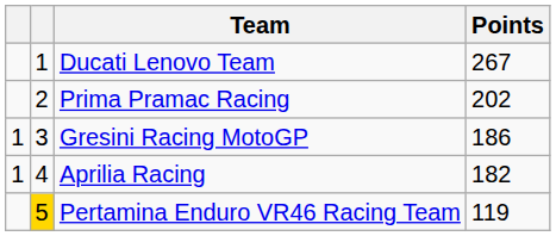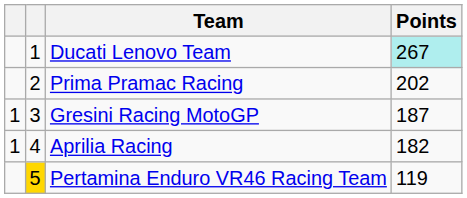Ducati Lenovo Team | Points: no background -> paleturquoise background
Gresini Racing MotoGP | Points: 186 -> 187
